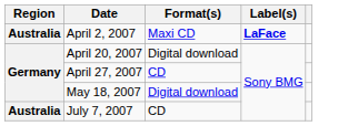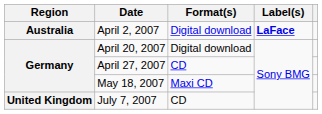April 2, 2007 | Format(s): Maxi CD -> Digital download
May 18, 2007 | Format(s): Digital download -> Maxi CD
July 7, 2007 | Region: Australia -> United Kingdom
